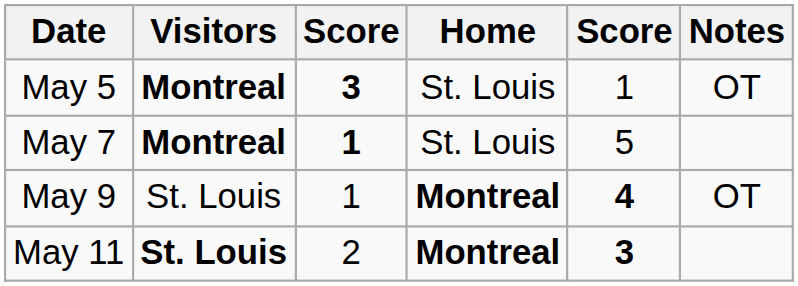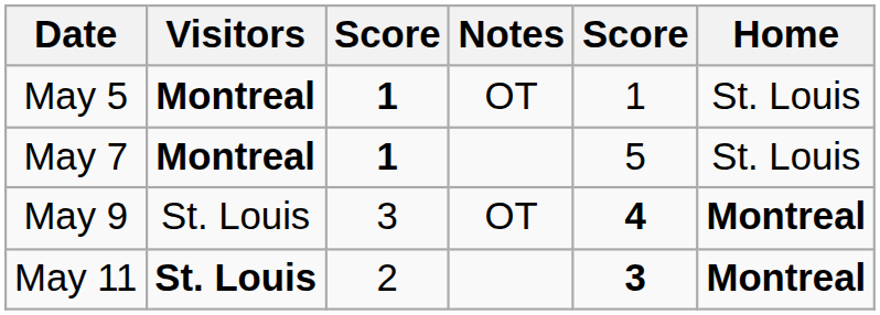columns swapped: Home <-> Notes
May 5 | column 3: 3 -> 1
May 9 | column 3: 1 -> 3
